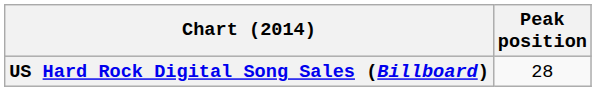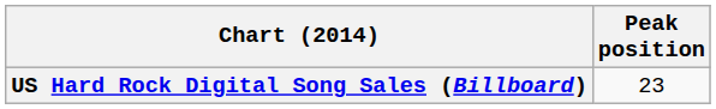US Hard Rock Digital Song Sales (Billboard) | Peak position: 28 -> 23
